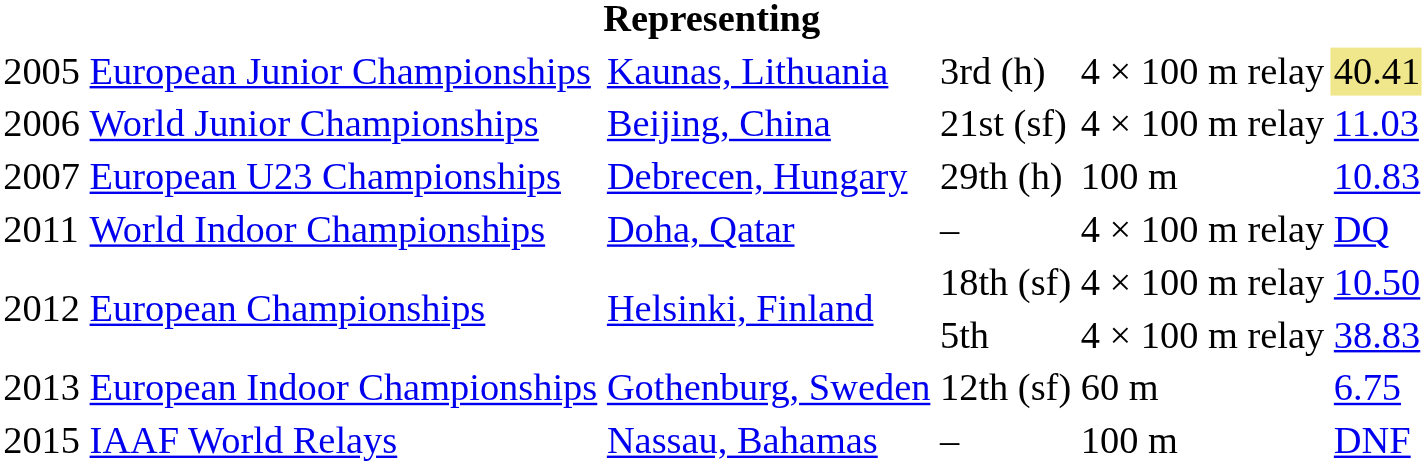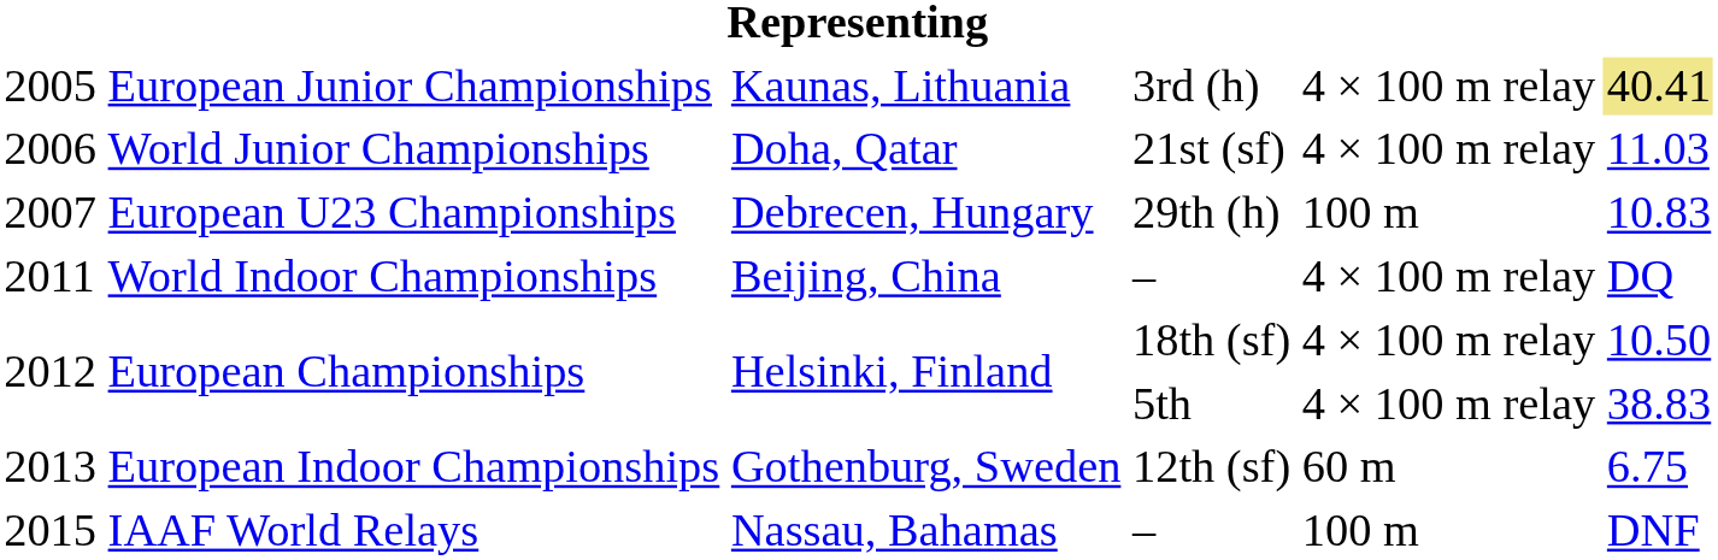2006 | column 3: Beijing, China -> Doha, Qatar
2011 | column 3: Doha, Qatar -> Beijing, China
